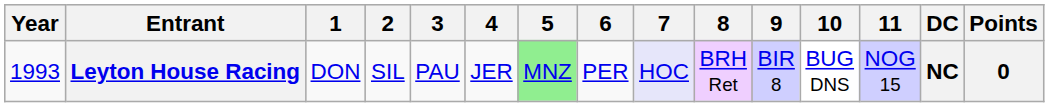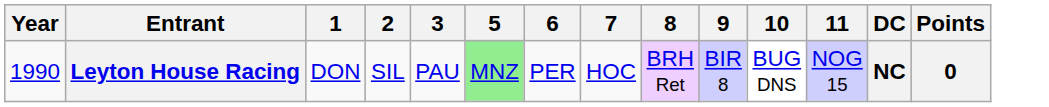- column: 4 | JER
Leyton House Racing | Year: 1993 -> 1990
Leyton House Racing | 7: lavender background -> no background
